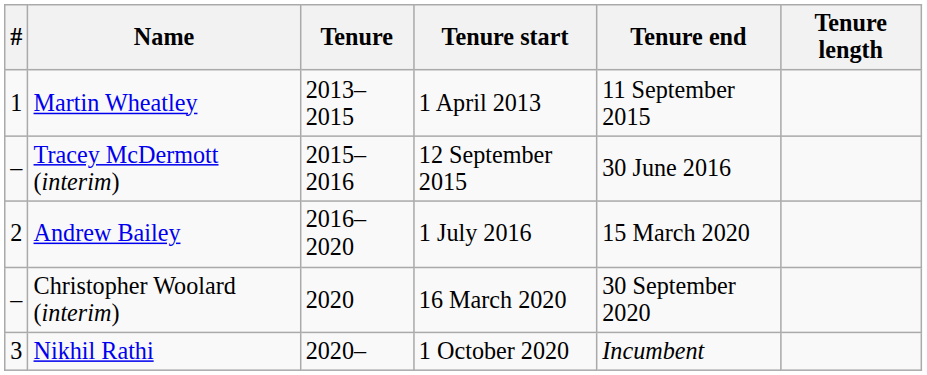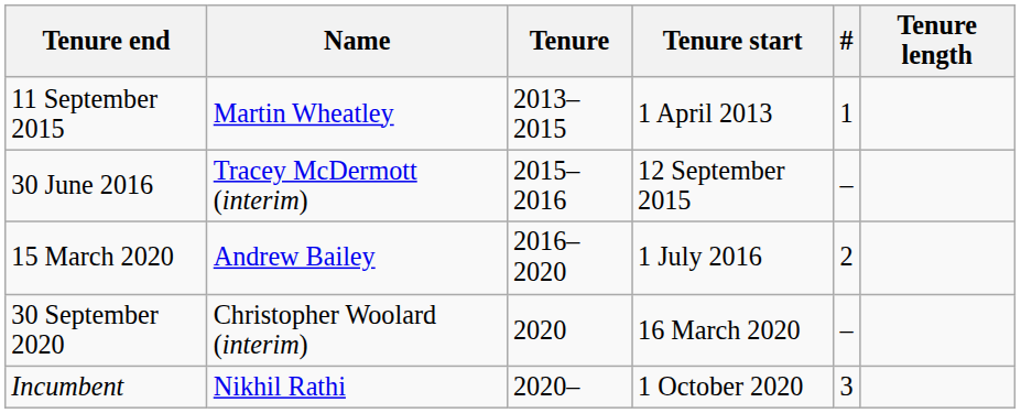columns swapped: # <-> Tenure end
